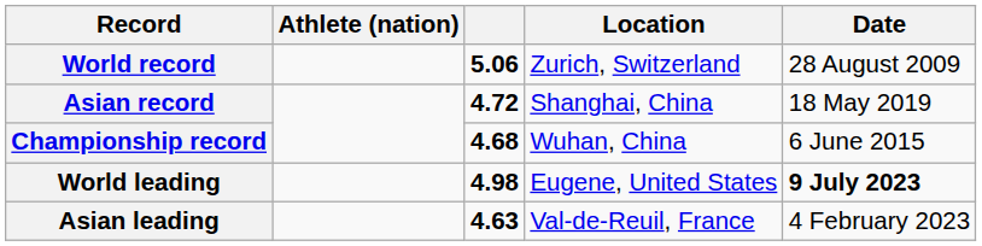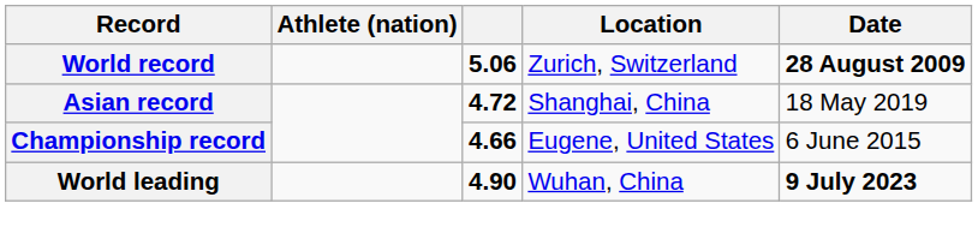World record | Date: normal -> bold
Championship record | column 3: 4.68 -> 4.66
Championship record | Location: Wuhan, China -> Eugene, United States
World leading | column 3: 4.98 -> 4.90
World leading | Location: Eugene, United States -> Wuhan, China
- row: Asian leading | 4.63 | Val-de-Reuil, France | 4 February 2023
